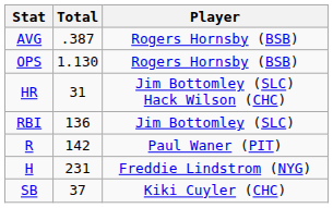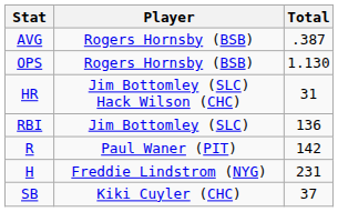columns swapped: Player <-> Total
